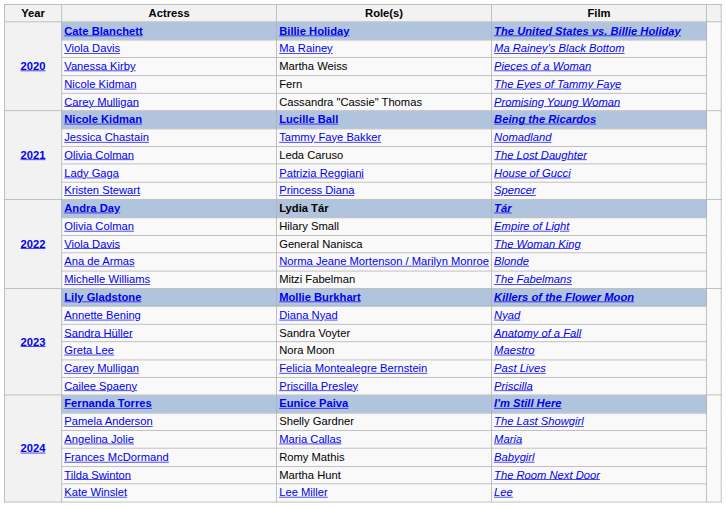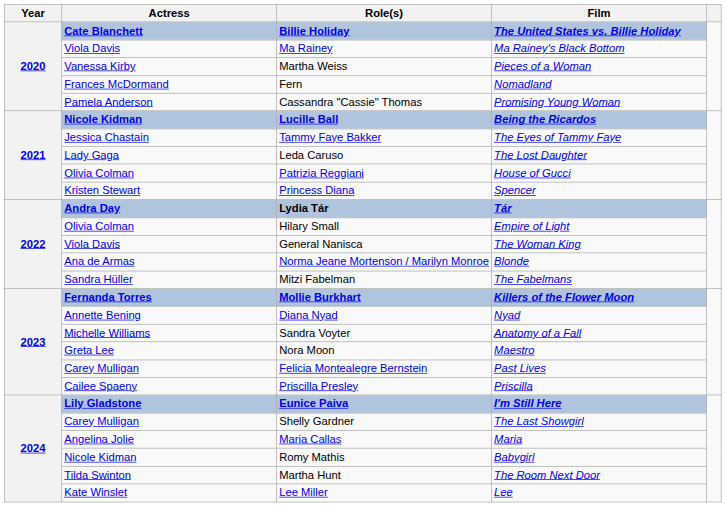Fern | Actress: Nicole Kidman -> Frances McDormand
Fern | Film: The Eyes of Tammy Faye -> Nomadland
Cassandra "Cassie" Thomas | Actress: Carey Mulligan -> Pamela Anderson
Tammy Faye Bakker | Film: Nomadland -> The Eyes of Tammy Faye
Leda Caruso | Actress: Olivia Colman -> Lady Gaga
Patrizia Reggiani | Actress: Lady Gaga -> Olivia Colman
Mitzi Fabelman | Actress: Michelle Williams -> Sandra Hüller
Mollie Burkhart | Actress: Lily Gladstone -> Fernanda Torres
Sandra Voyter | Actress: Sandra Hüller -> Michelle Williams
Eunice Paiva | Actress: Fernanda Torres -> Lily Gladstone
Shelly Gardner | Actress: Pamela Anderson -> Carey Mulligan
Romy Mathis | Actress: Frances McDormand -> Nicole Kidman
